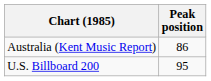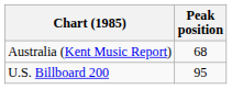Australia (Kent Music Report) | Peak position: 86 -> 68
